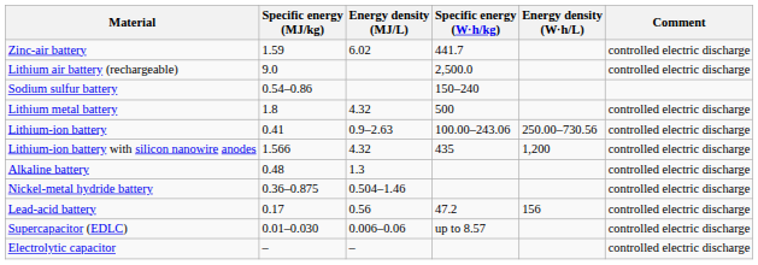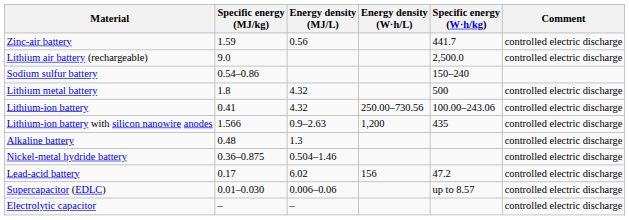columns swapped: Specific energy (W⋅h/kg) <-> Energy density (W⋅h/L)
Zinc-air battery | Energy density (MJ/L): 6.02 -> 0.56
Lithium-ion battery | Energy density (MJ/L): 0.9–2.63 -> 4.32
Lithium-ion battery with silicon nanowire anodes | Energy density (MJ/L): 4.32 -> 0.9–2.63
Lead-acid battery | Energy density (MJ/L): 0.56 -> 6.02
